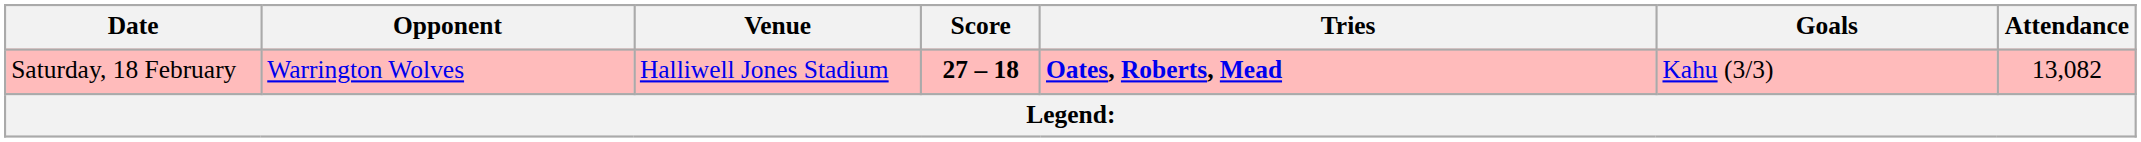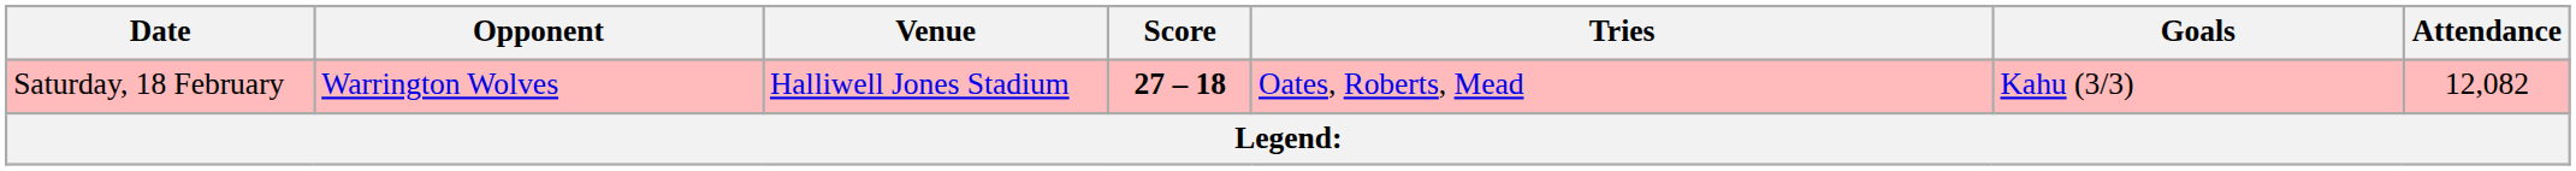Saturday, 18 February | Tries: bold -> normal
Saturday, 18 February | Attendance: 13,082 -> 12,082
